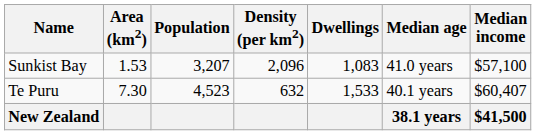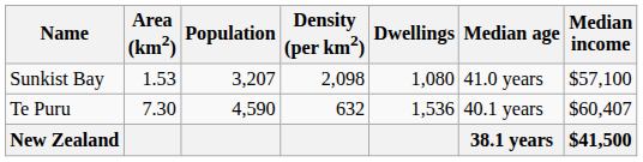Sunkist Bay | Density (per km2): 2,096 -> 2,098
Sunkist Bay | Dwellings: 1,083 -> 1,080
Te Puru | Population: 4,523 -> 4,590
Te Puru | Dwellings: 1,533 -> 1,536
